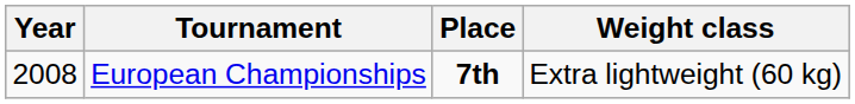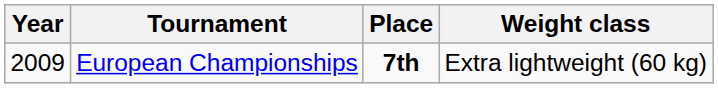European Championships | Year: 2008 -> 2009
